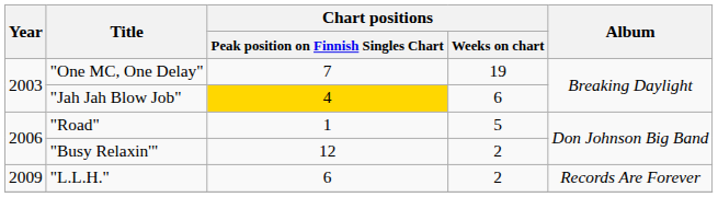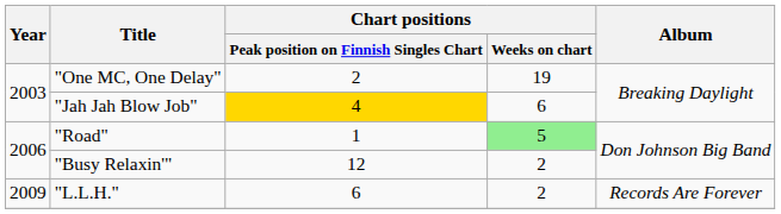"One MC, One Delay" | Chart positions / Peak position on Finnish Singles Chart: 7 -> 2
"Road" | Chart positions / Weeks on chart: no background -> lightgreen background
